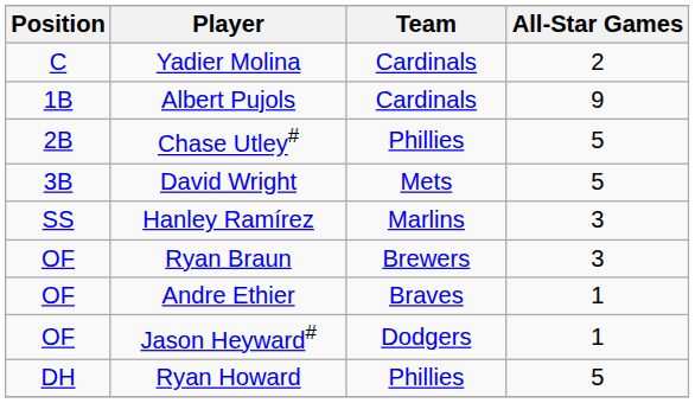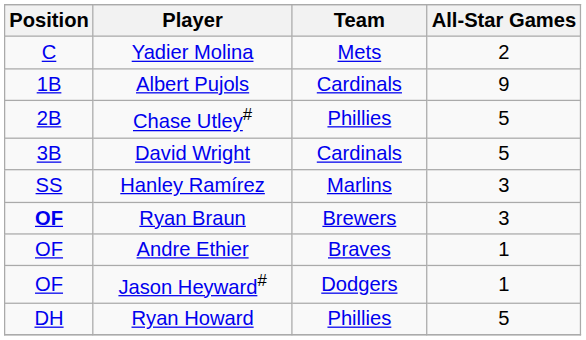Yadier Molina | Team: Cardinals -> Mets
David Wright | Team: Mets -> Cardinals
Ryan Braun | Position: normal -> bold
